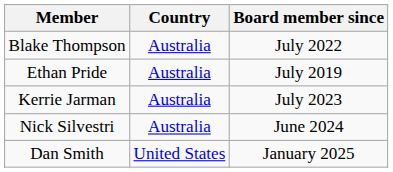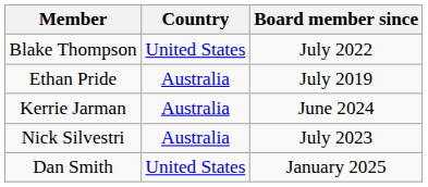Blake Thompson | Country: Australia -> United States
Kerrie Jarman | Board member since: July 2023 -> June 2024
Nick Silvestri | Board member since: June 2024 -> July 2023
